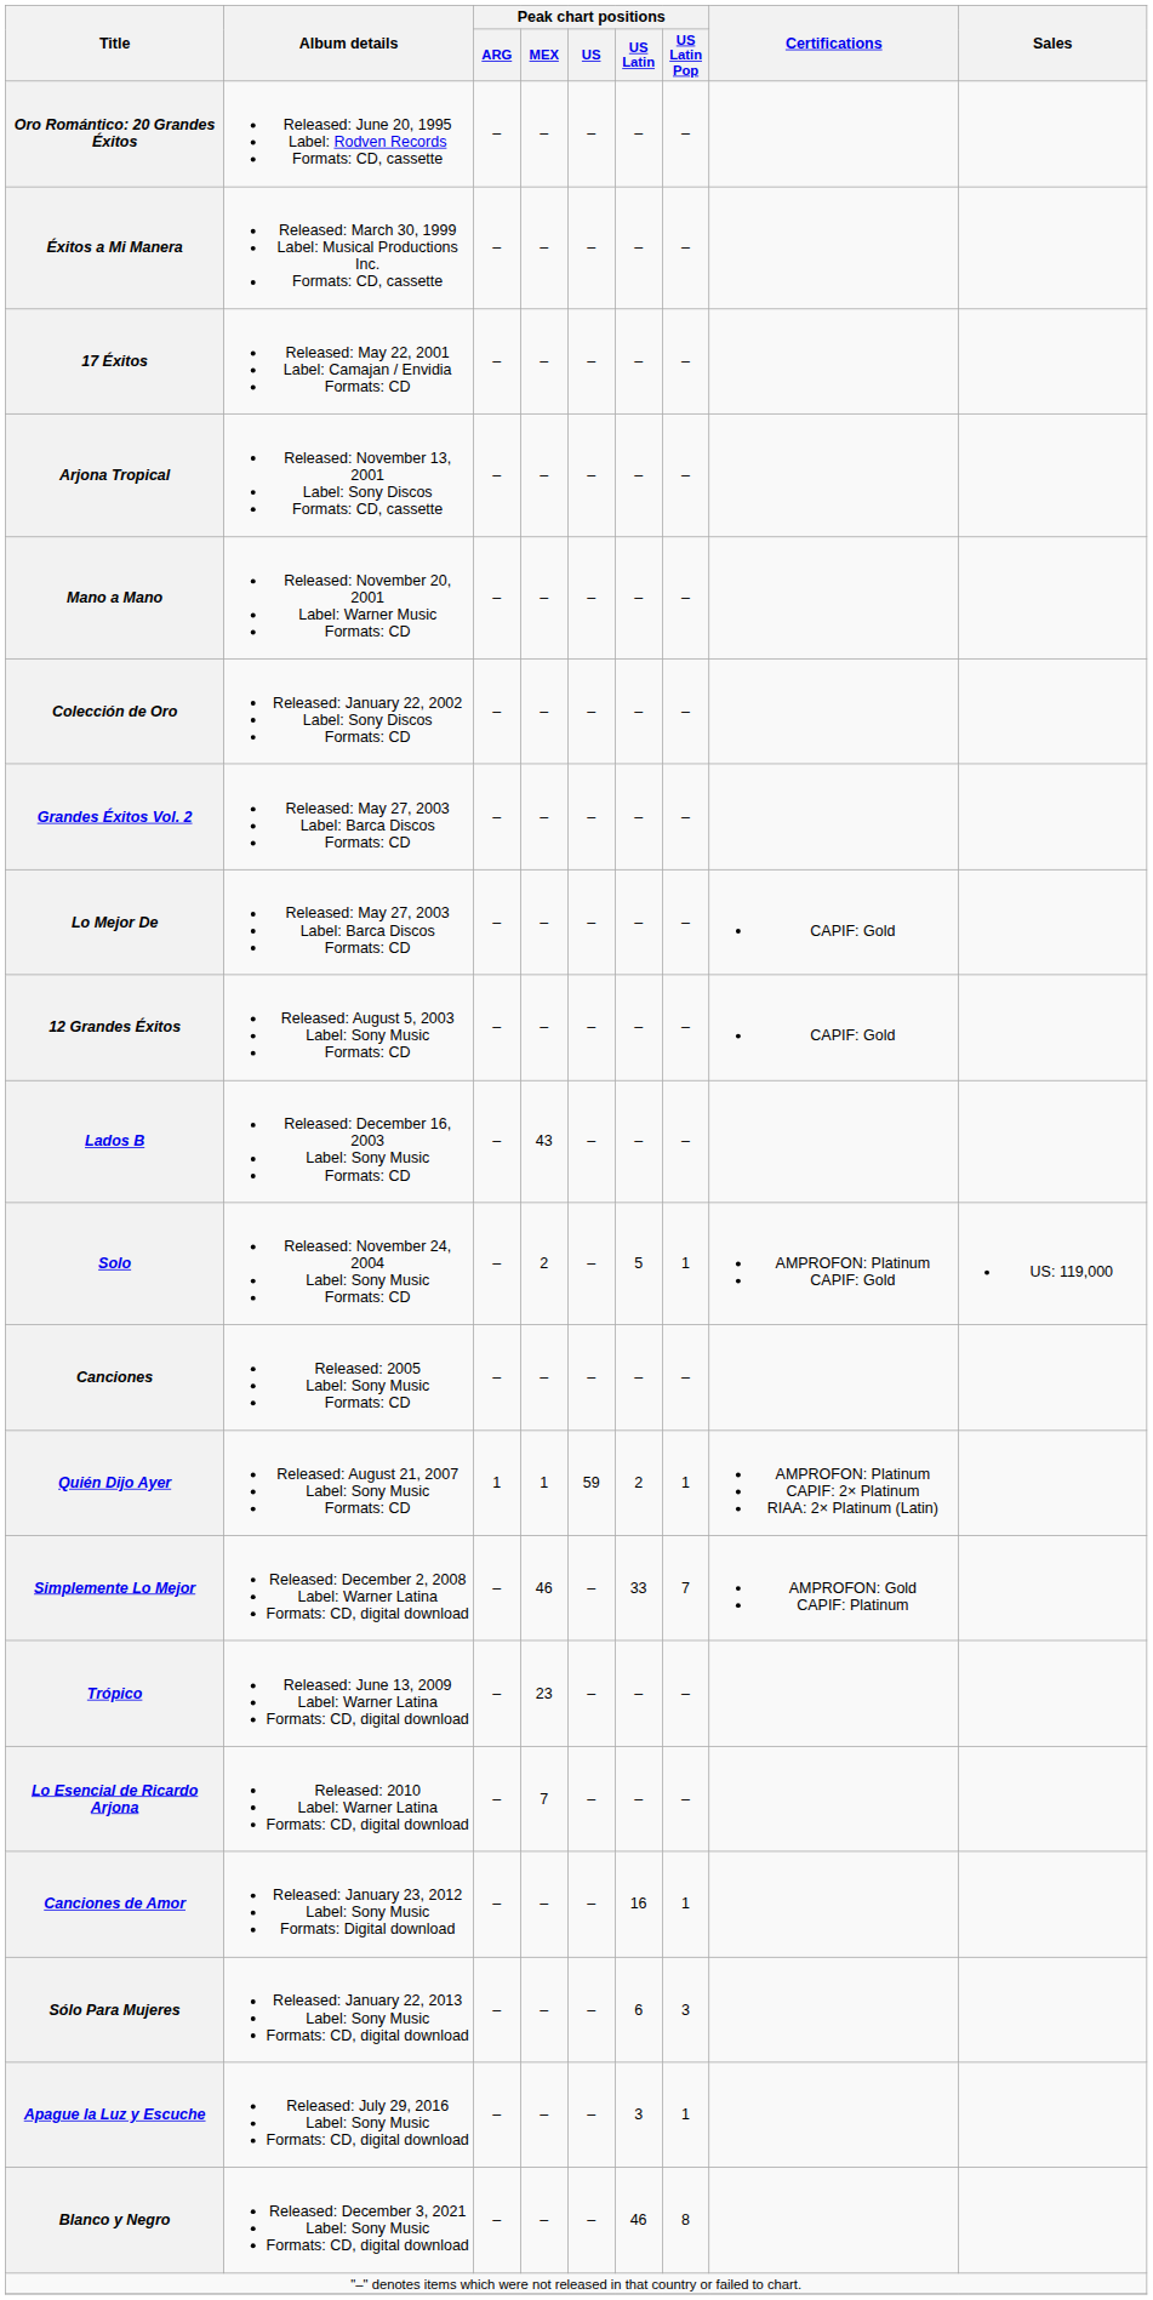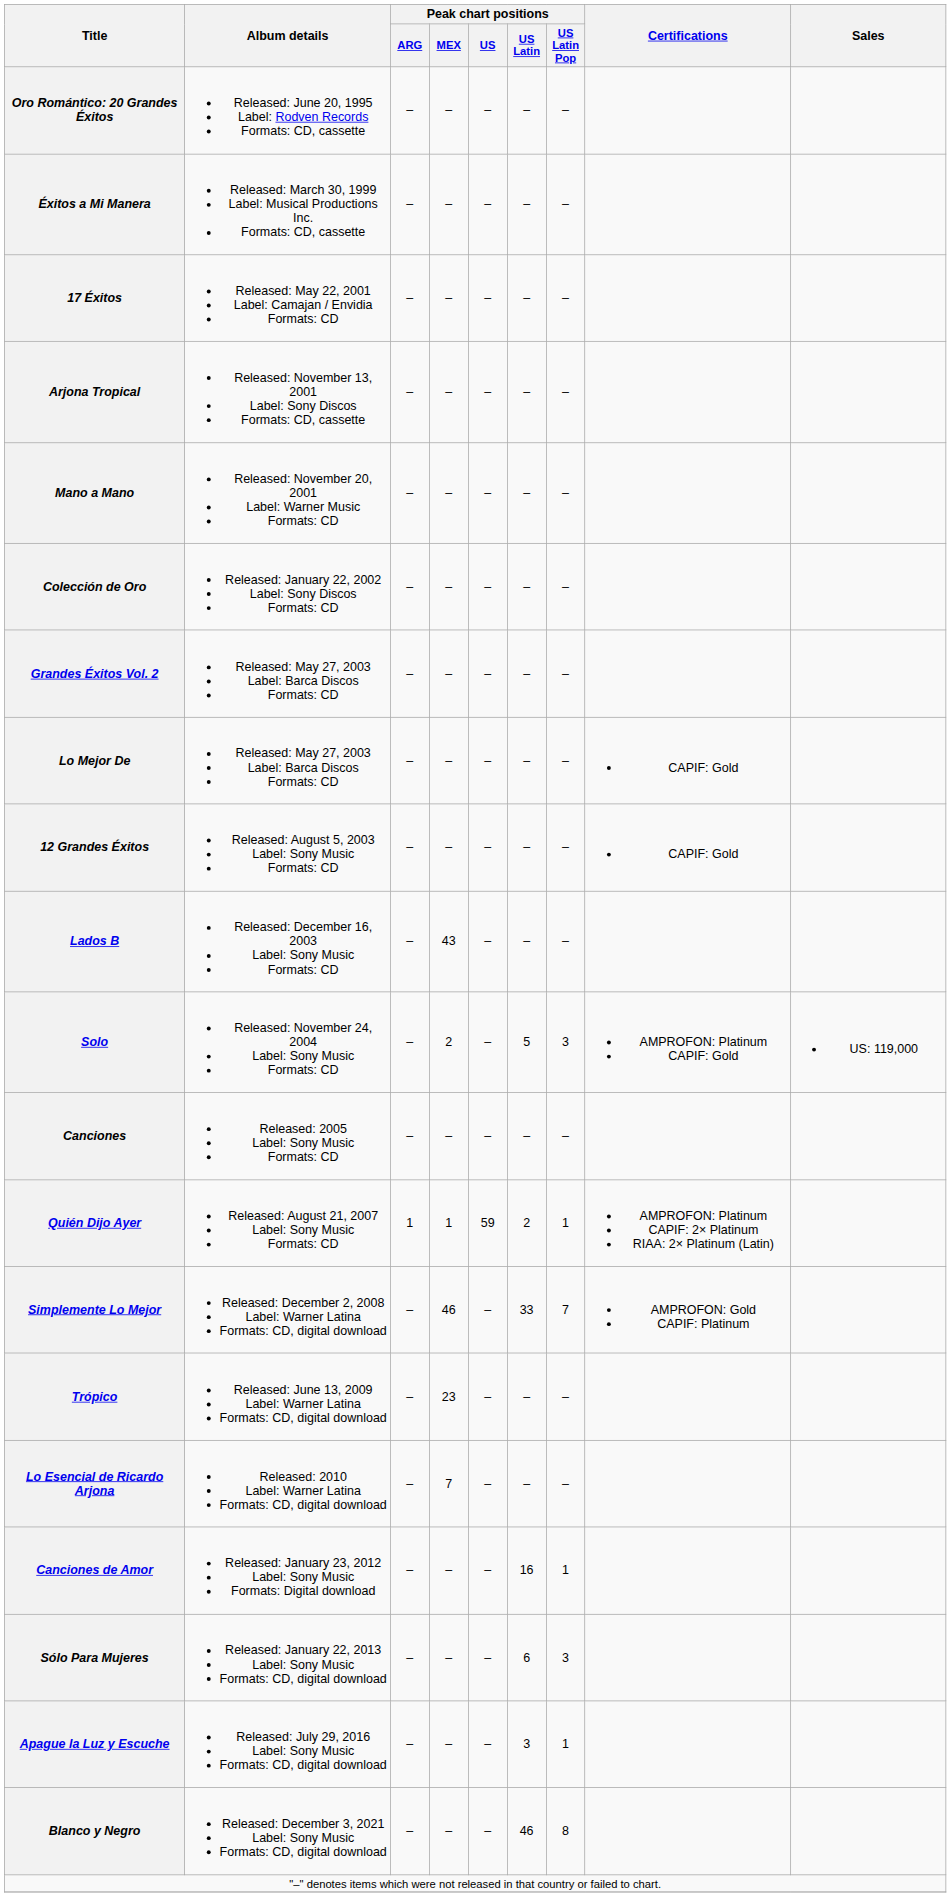Solo | Peak chart positions / US Latin Pop: 1 -> 3
